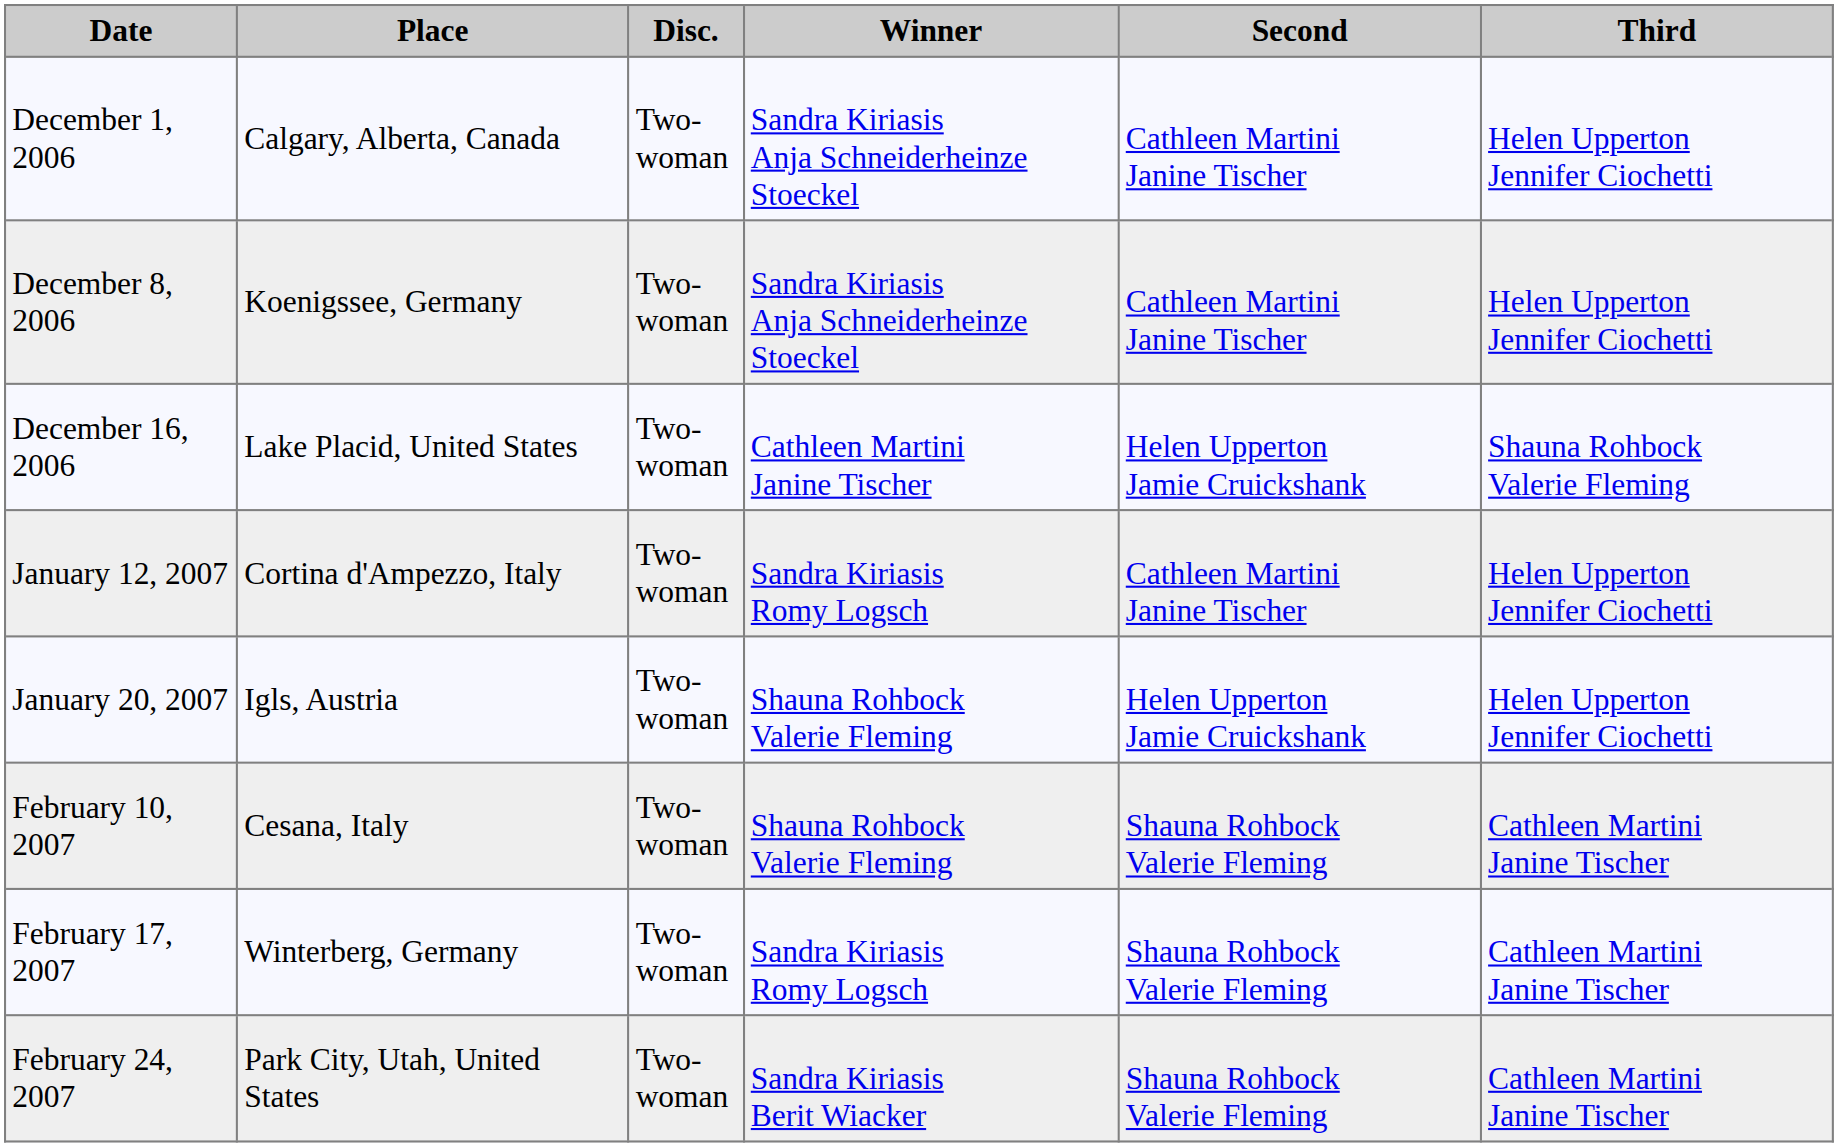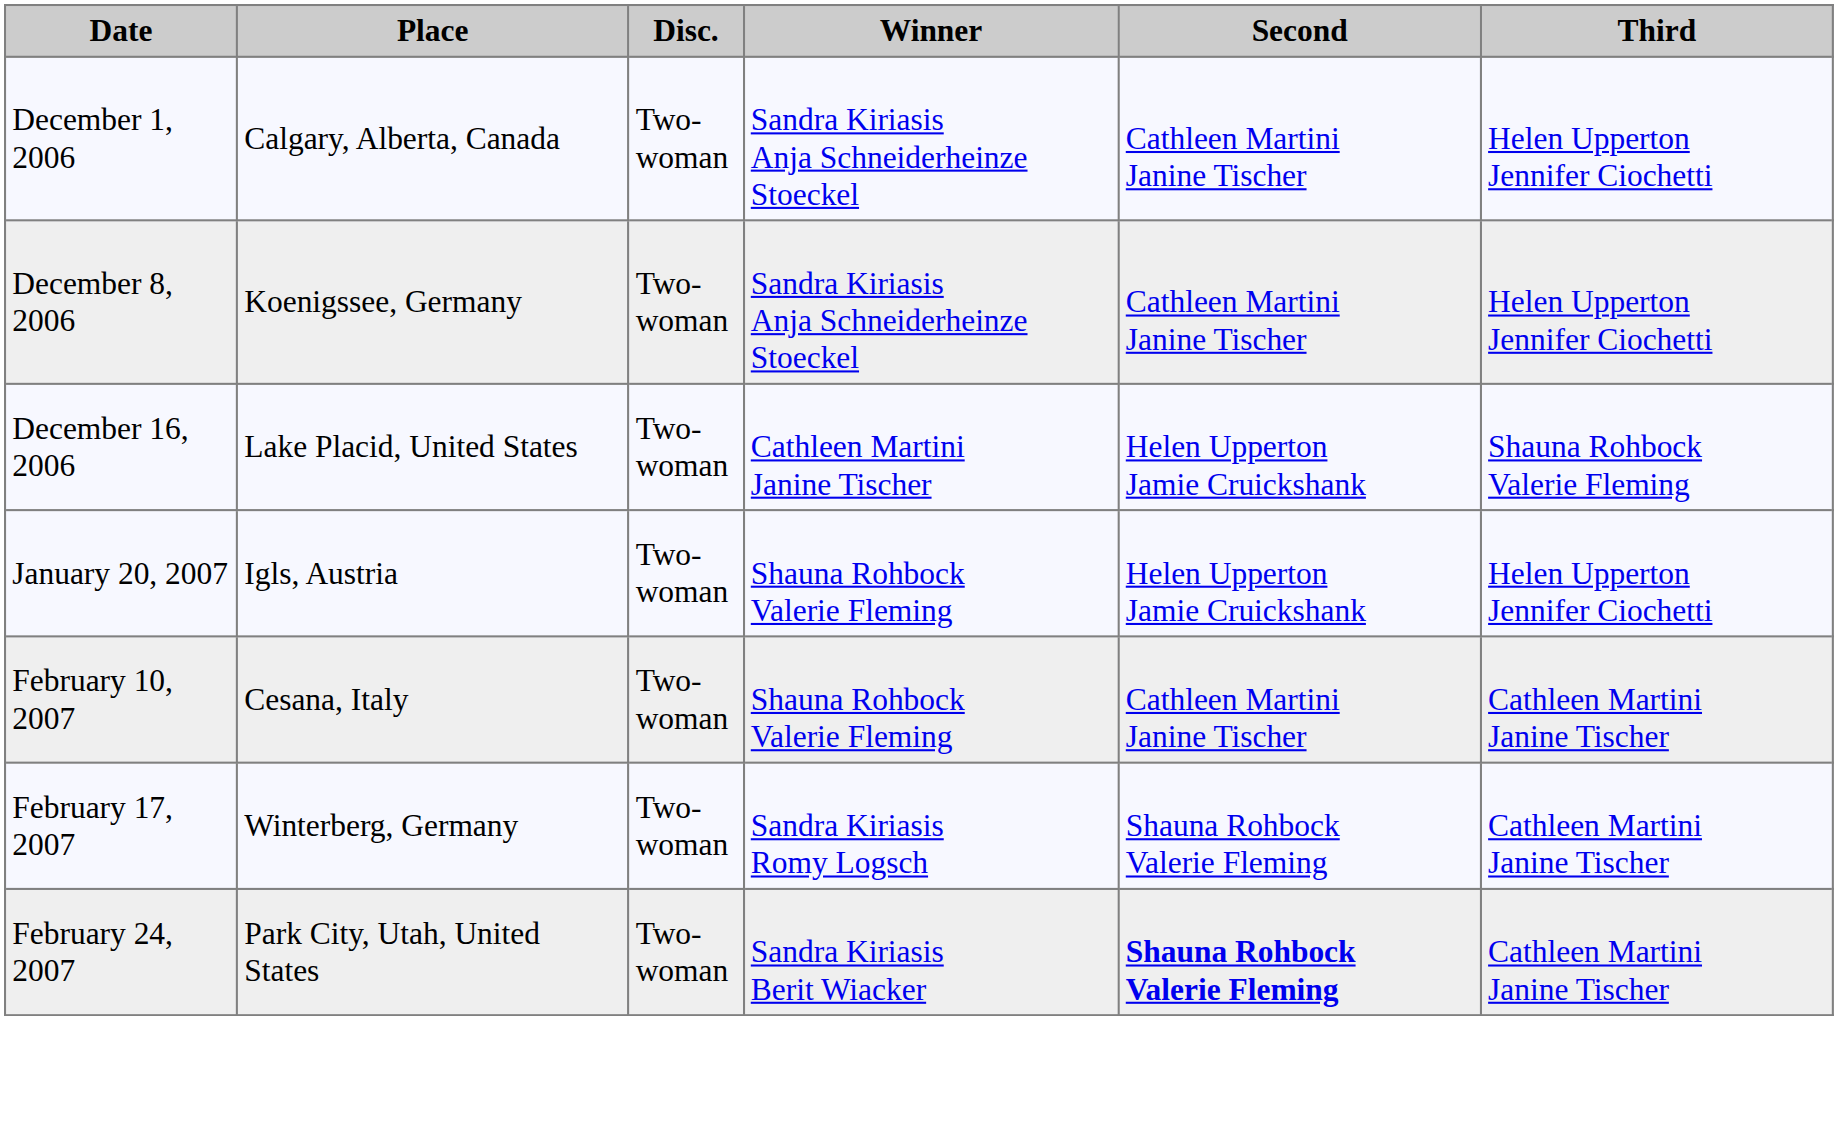- row: January 12, 2007 | Cortina d'Ampezzo, Italy | Two-woman | Sandra Kiriasis Romy Logsch | Cathleen Martini Janine Tischer | Helen Upperton Jennifer Ciochetti
February 10, 2007 | Second: Shauna Rohbock Valerie Fleming -> Cathleen Martini Janine Tischer
February 24, 2007 | Second: normal -> bold
